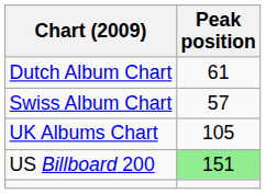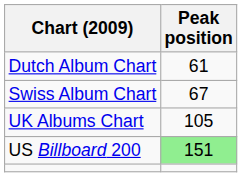Swiss Album Chart | Peak position: 57 -> 67
